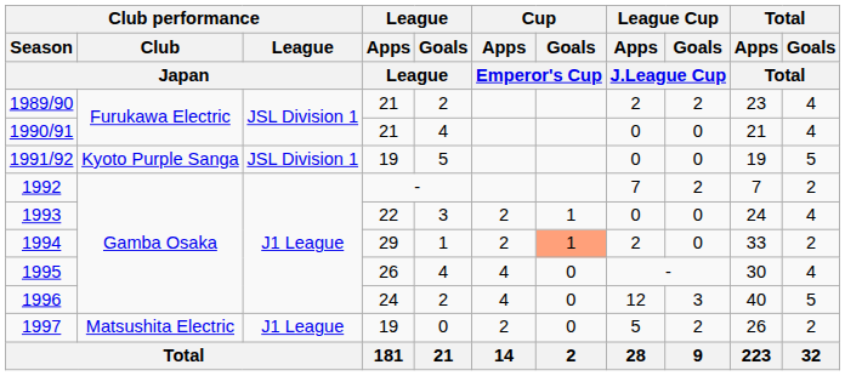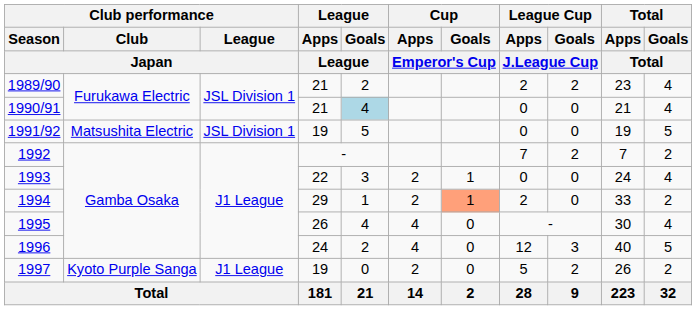1990/91 | League / Goals / League: no background -> lightblue background
1991/92 | Club performance / Club / Japan: Kyoto Purple Sanga -> Matsushita Electric
1997 | Club performance / Club / Japan: Matsushita Electric -> Kyoto Purple Sanga
